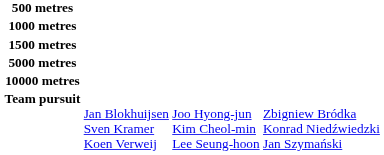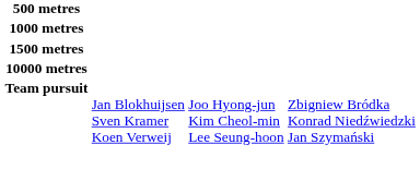- row: 5000 metres
